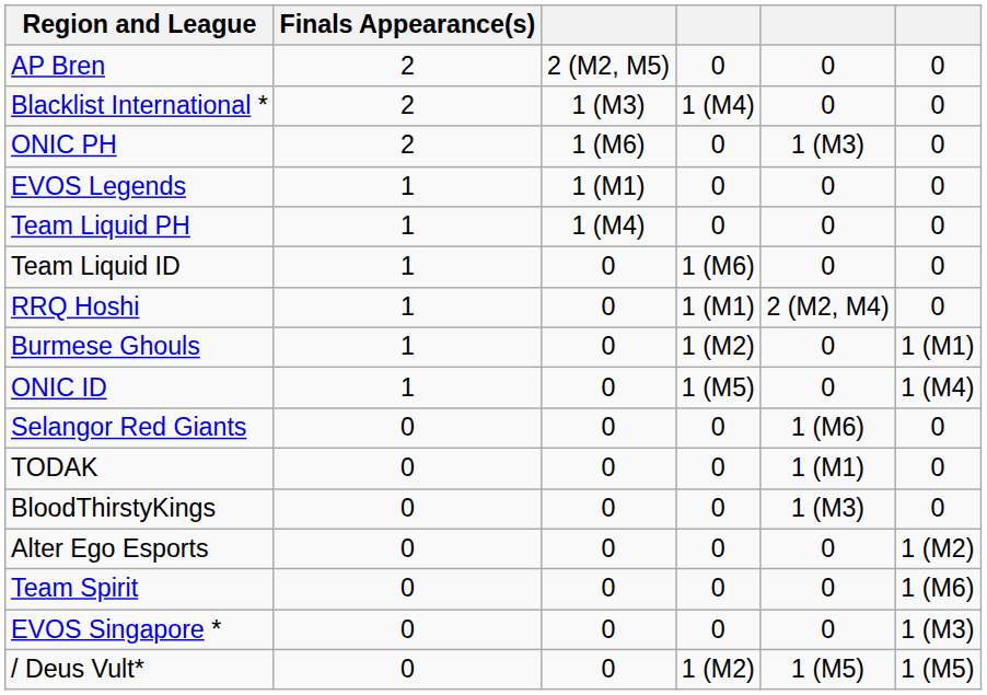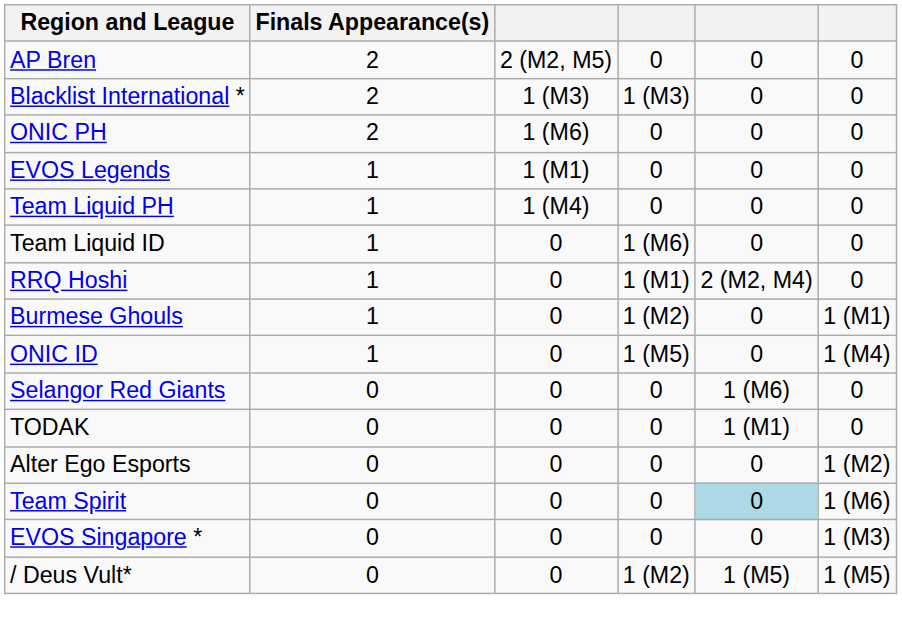Blacklist International * | column 4: 1 (M4) -> 1 (M3)
ONIC PH | column 5: 1 (M3) -> 0
- row: BloodThirstyKings | 0 | 0 | 0 | 1 (M3) | 0
Team Spirit | column 5: no background -> lightblue background
